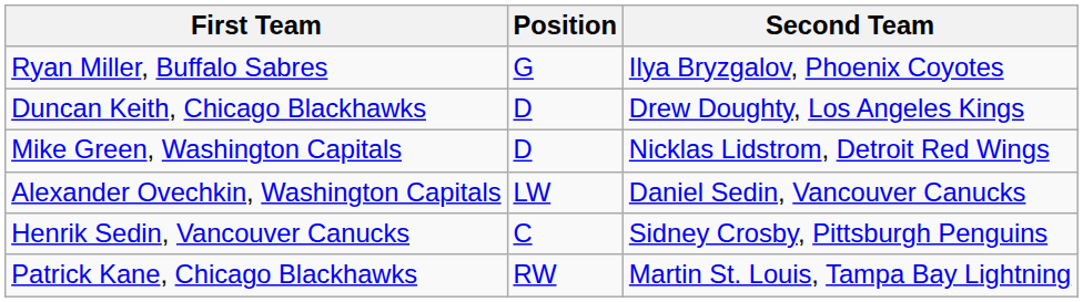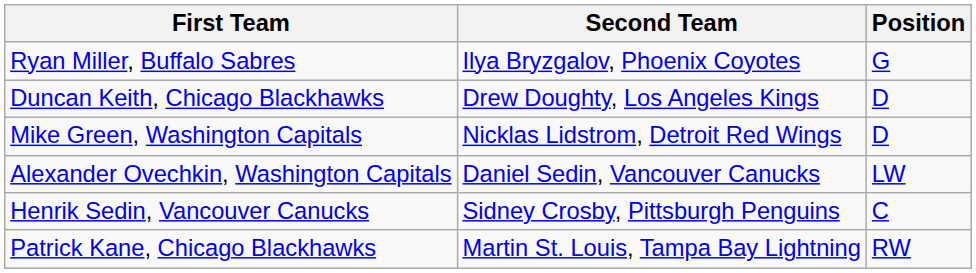columns swapped: Position <-> Second Team
